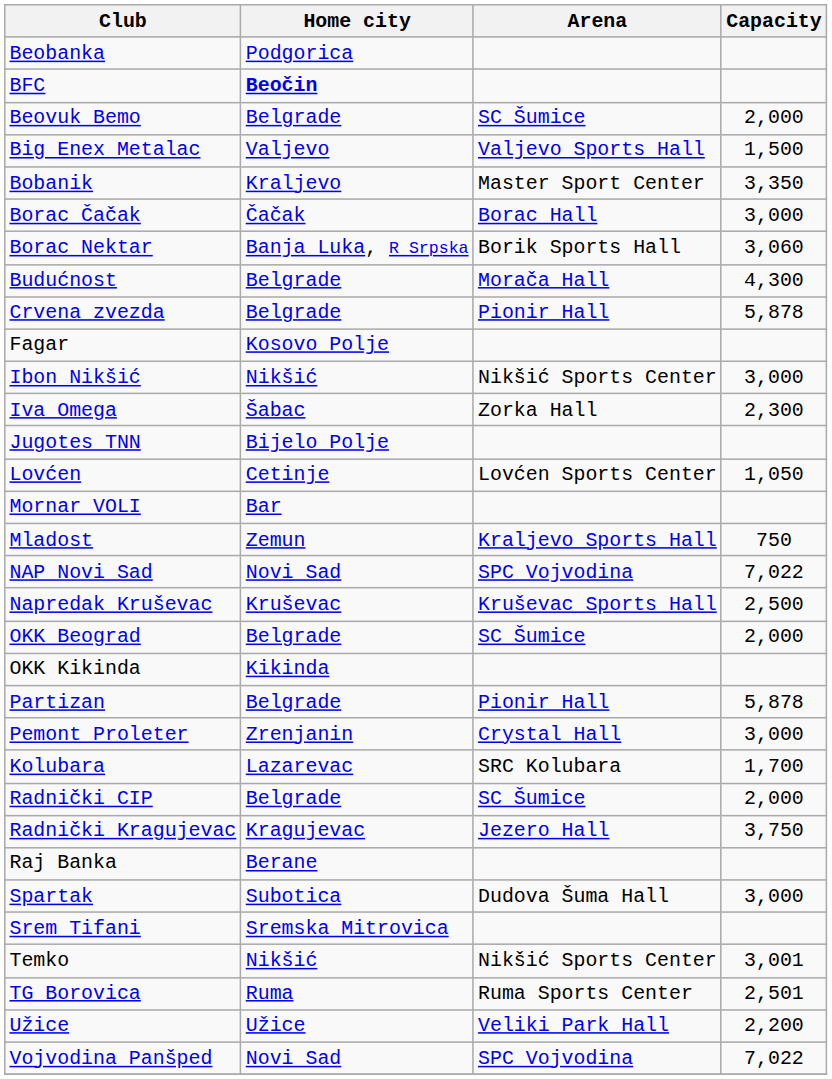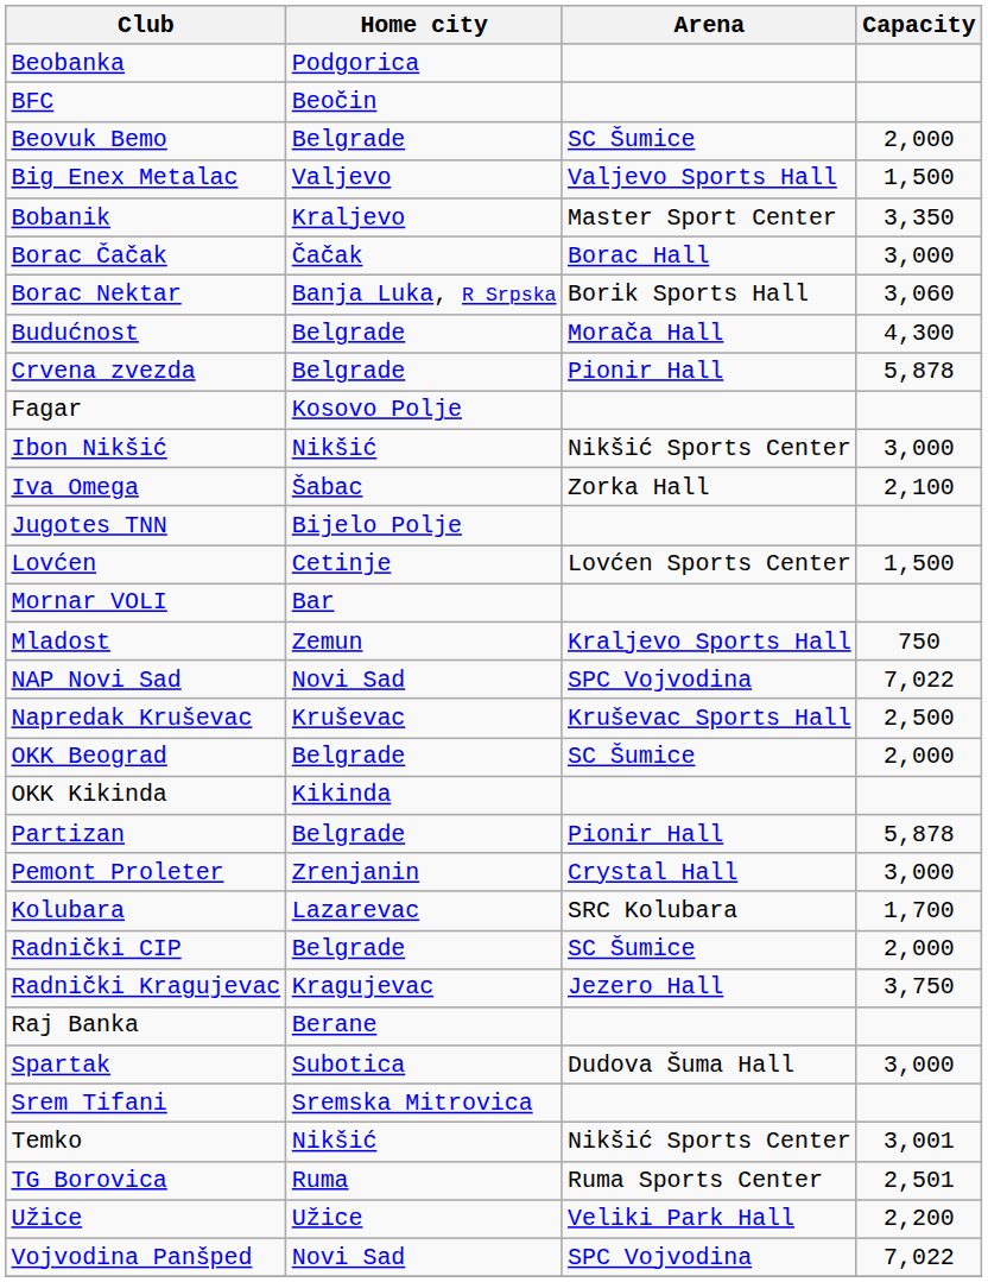BFC | Home city: bold -> normal
Iva Omega | Capacity: 2,300 -> 2,100
Lovćen | Capacity: 1,050 -> 1,500
